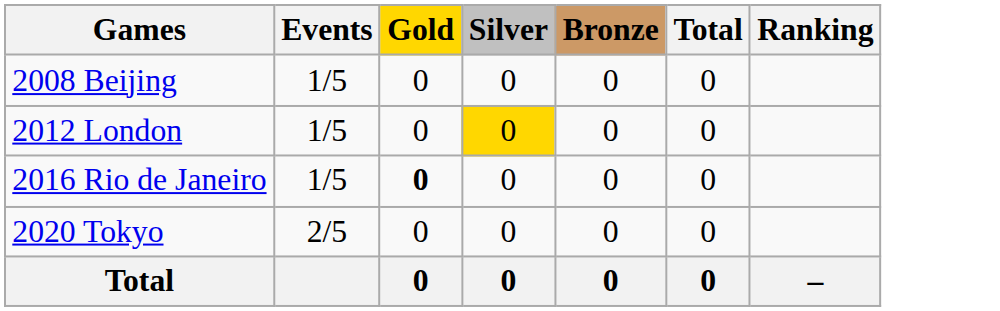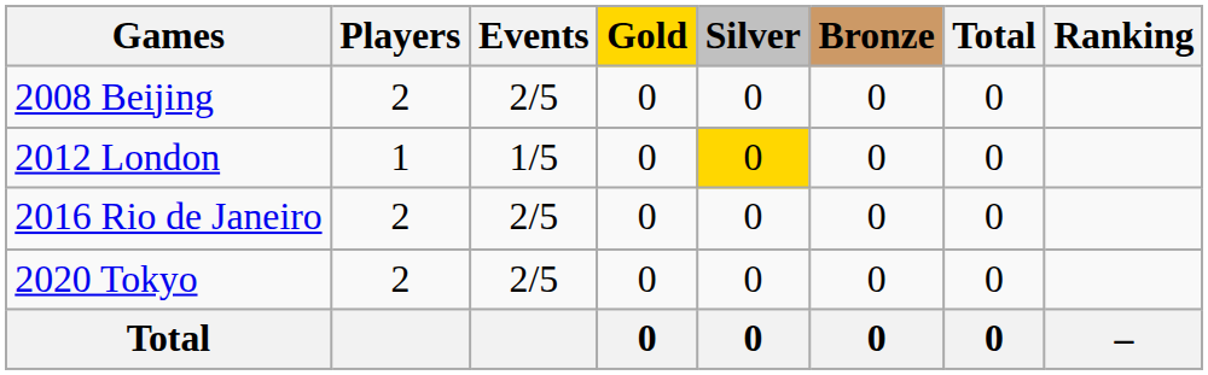+ column: Players | 2 | 1 | 2 | 2
2008 Beijing | Events: 1/5 -> 2/5
2016 Rio de Janeiro | Events: 1/5 -> 2/5
2016 Rio de Janeiro | Gold: bold -> normal
